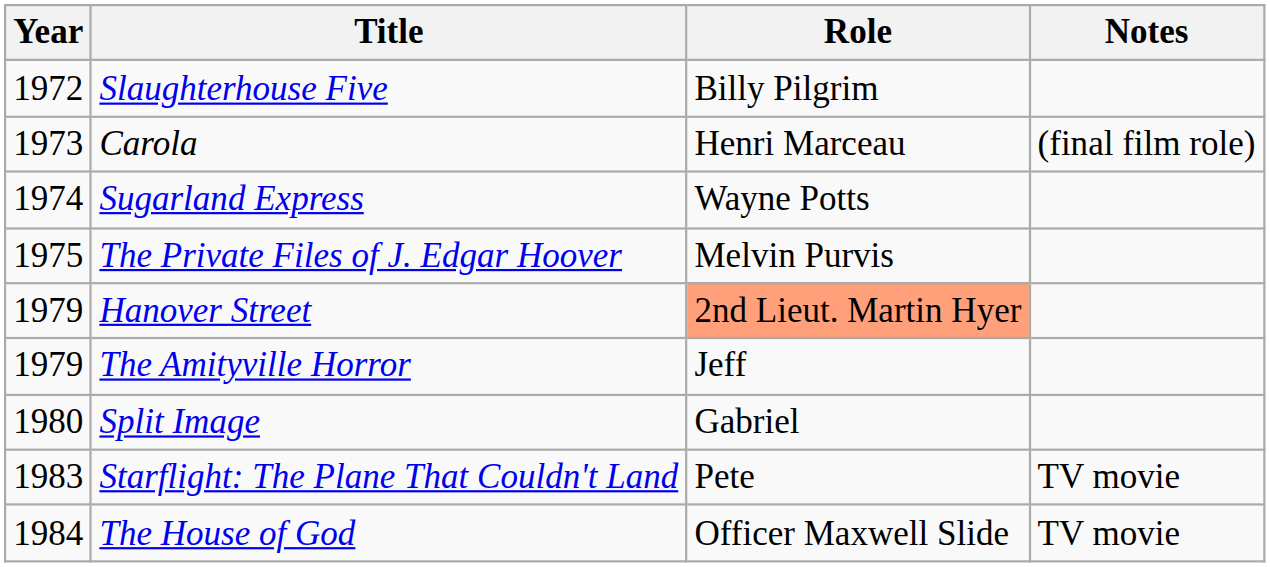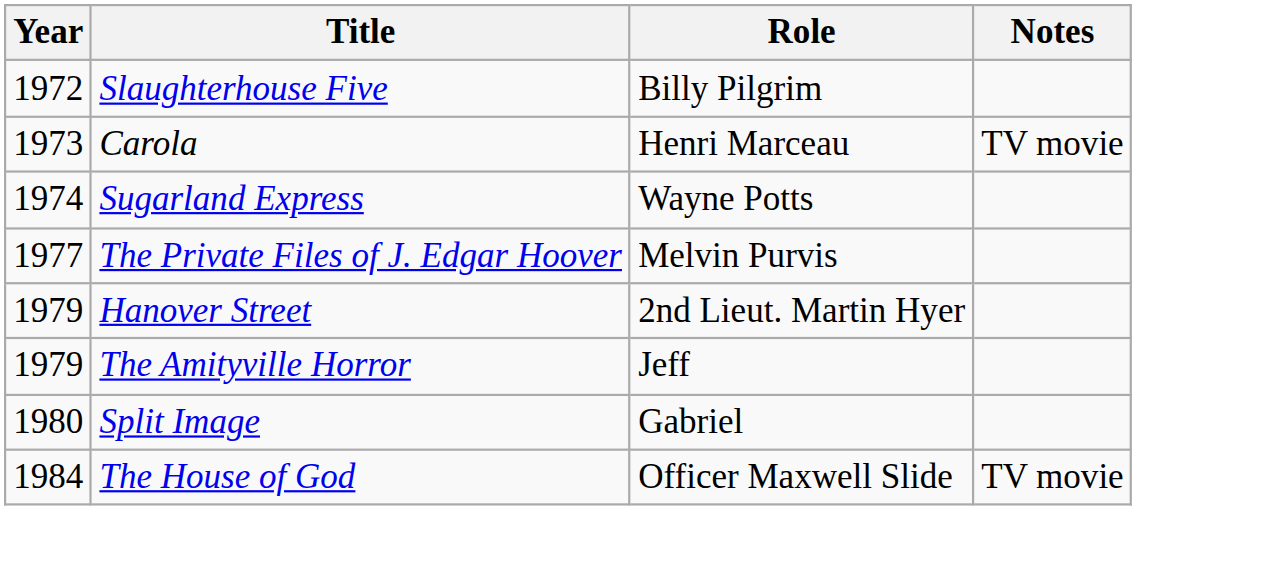Carola | Notes: (final film role) -> TV movie
The Private Files of J. Edgar Hoover | Year: 1975 -> 1977
Hanover Street | Role: lightsalmon background -> no background
- row: 1983 | Starflight: The Plane That Couldn't Land | Pete | TV movie
